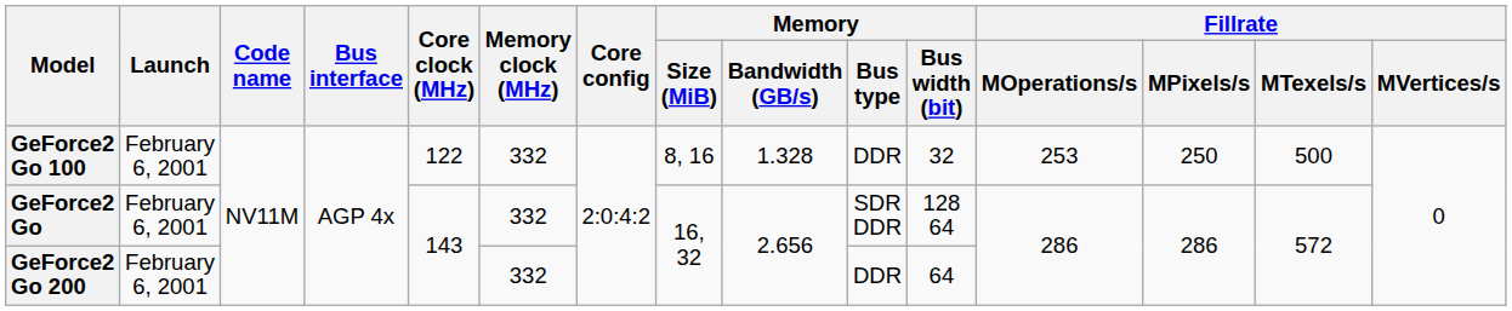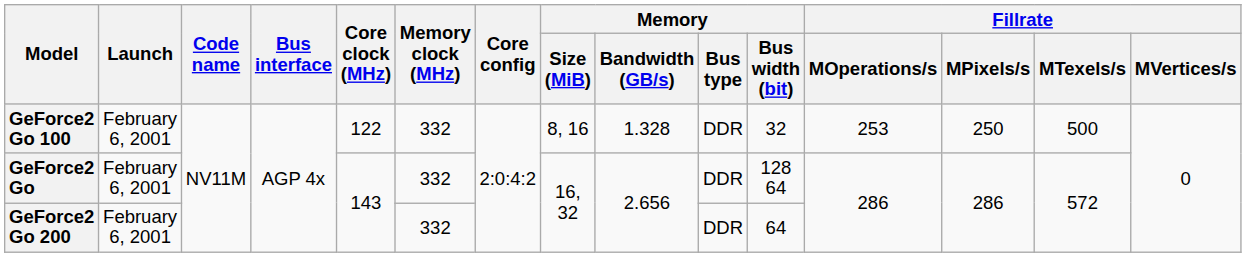GeForce2 Go | Memory / Bus type: SDR DDR -> DDR
